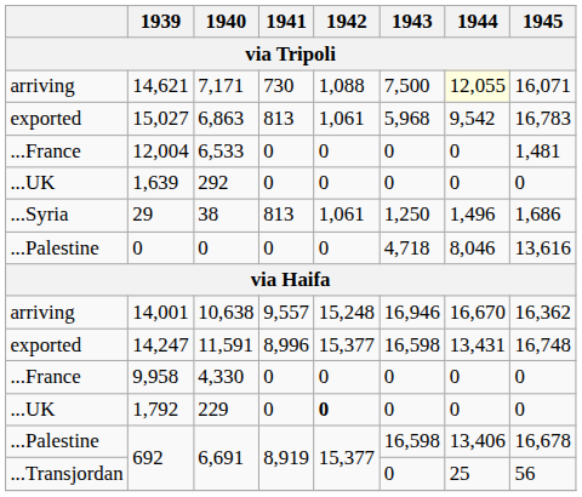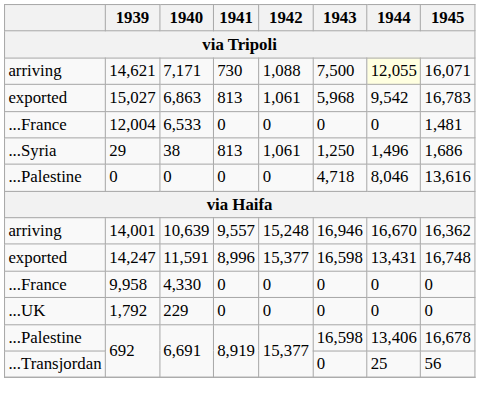- row: ...UK | 1,639 | 292 | 0 | 0 | 0 | 0 | 0
14,001 | 1940: 10,638 -> 10,639
1,792 | 1942: bold -> normal
